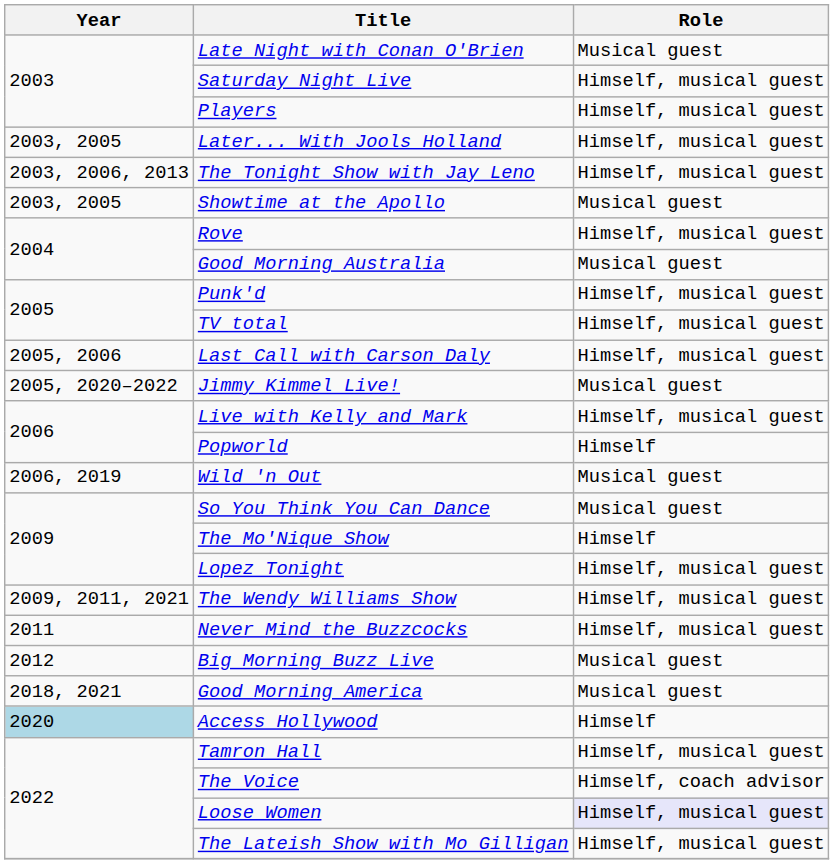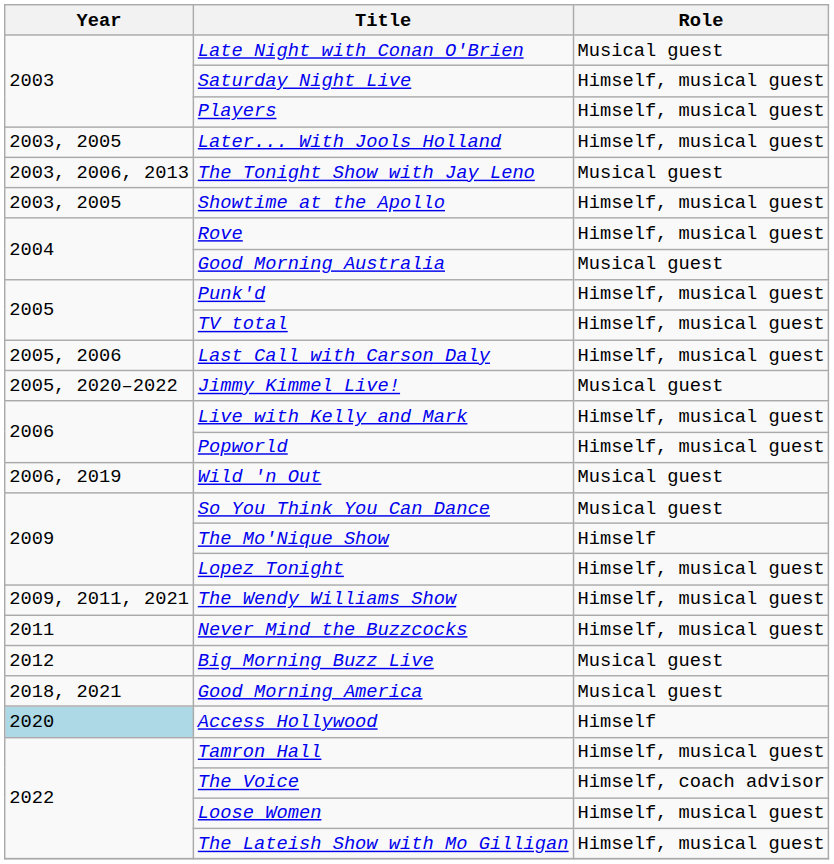The Tonight Show with Jay Leno | Role: Himself, musical guest -> Musical guest
Showtime at the Apollo | Role: Musical guest -> Himself, musical guest
Popworld | Role: Himself -> Himself, musical guest
Loose Women | Role: lavender background -> no background
